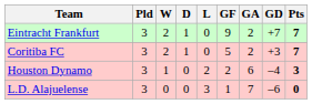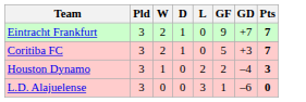- column: GA | 2 | 2 | 6 | 7
